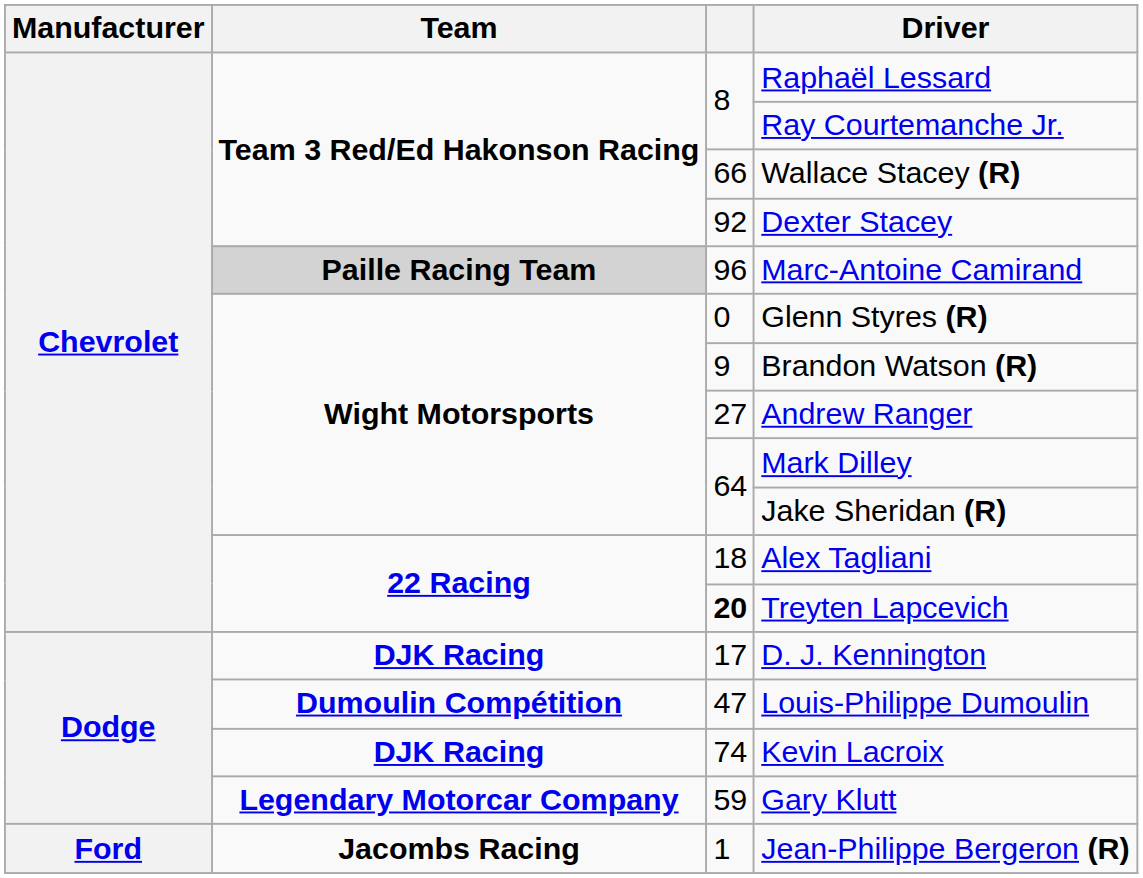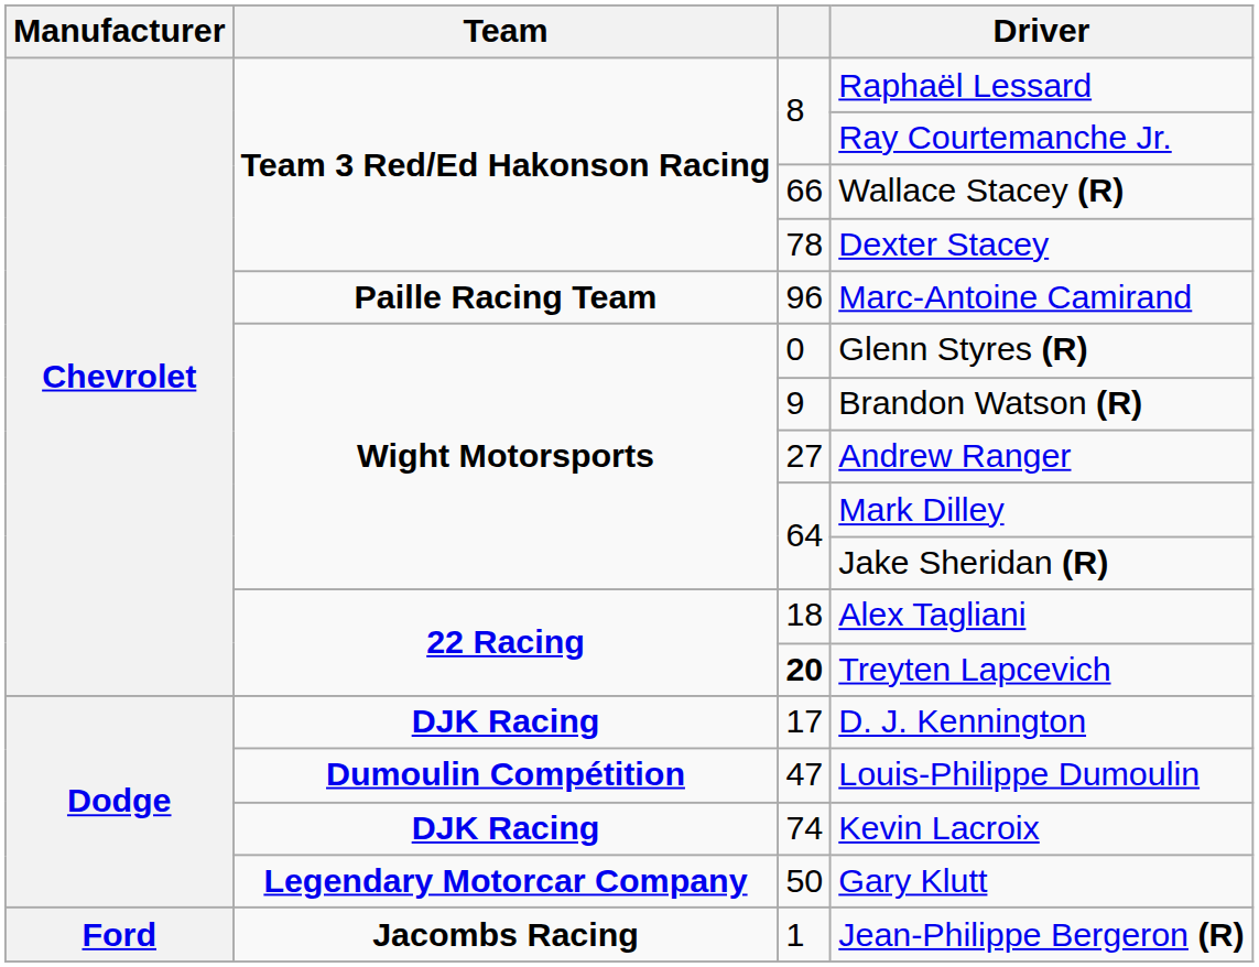Dexter Stacey | column 3: 92 -> 78
Marc-Antoine Camirand | Team: lightgrey background -> no background
Gary Klutt | column 3: 59 -> 50
